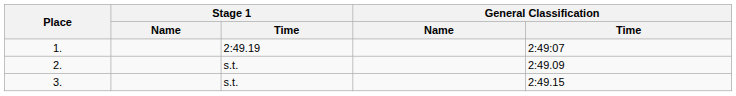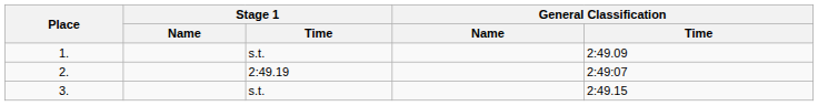1. | Stage 1 / Time: 2:49.19 -> s.t.
1. | General Classification / Time: 2:49:07 -> 2:49.09
2. | Stage 1 / Time: s.t. -> 2:49.19
2. | General Classification / Time: 2:49.09 -> 2:49:07
